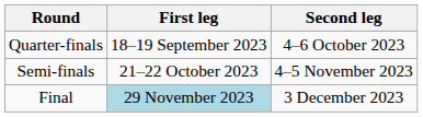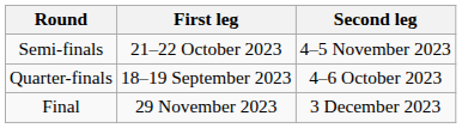rows swapped: Quarter-finals <-> Semi-finals
Final | First leg: lightblue background -> no background
